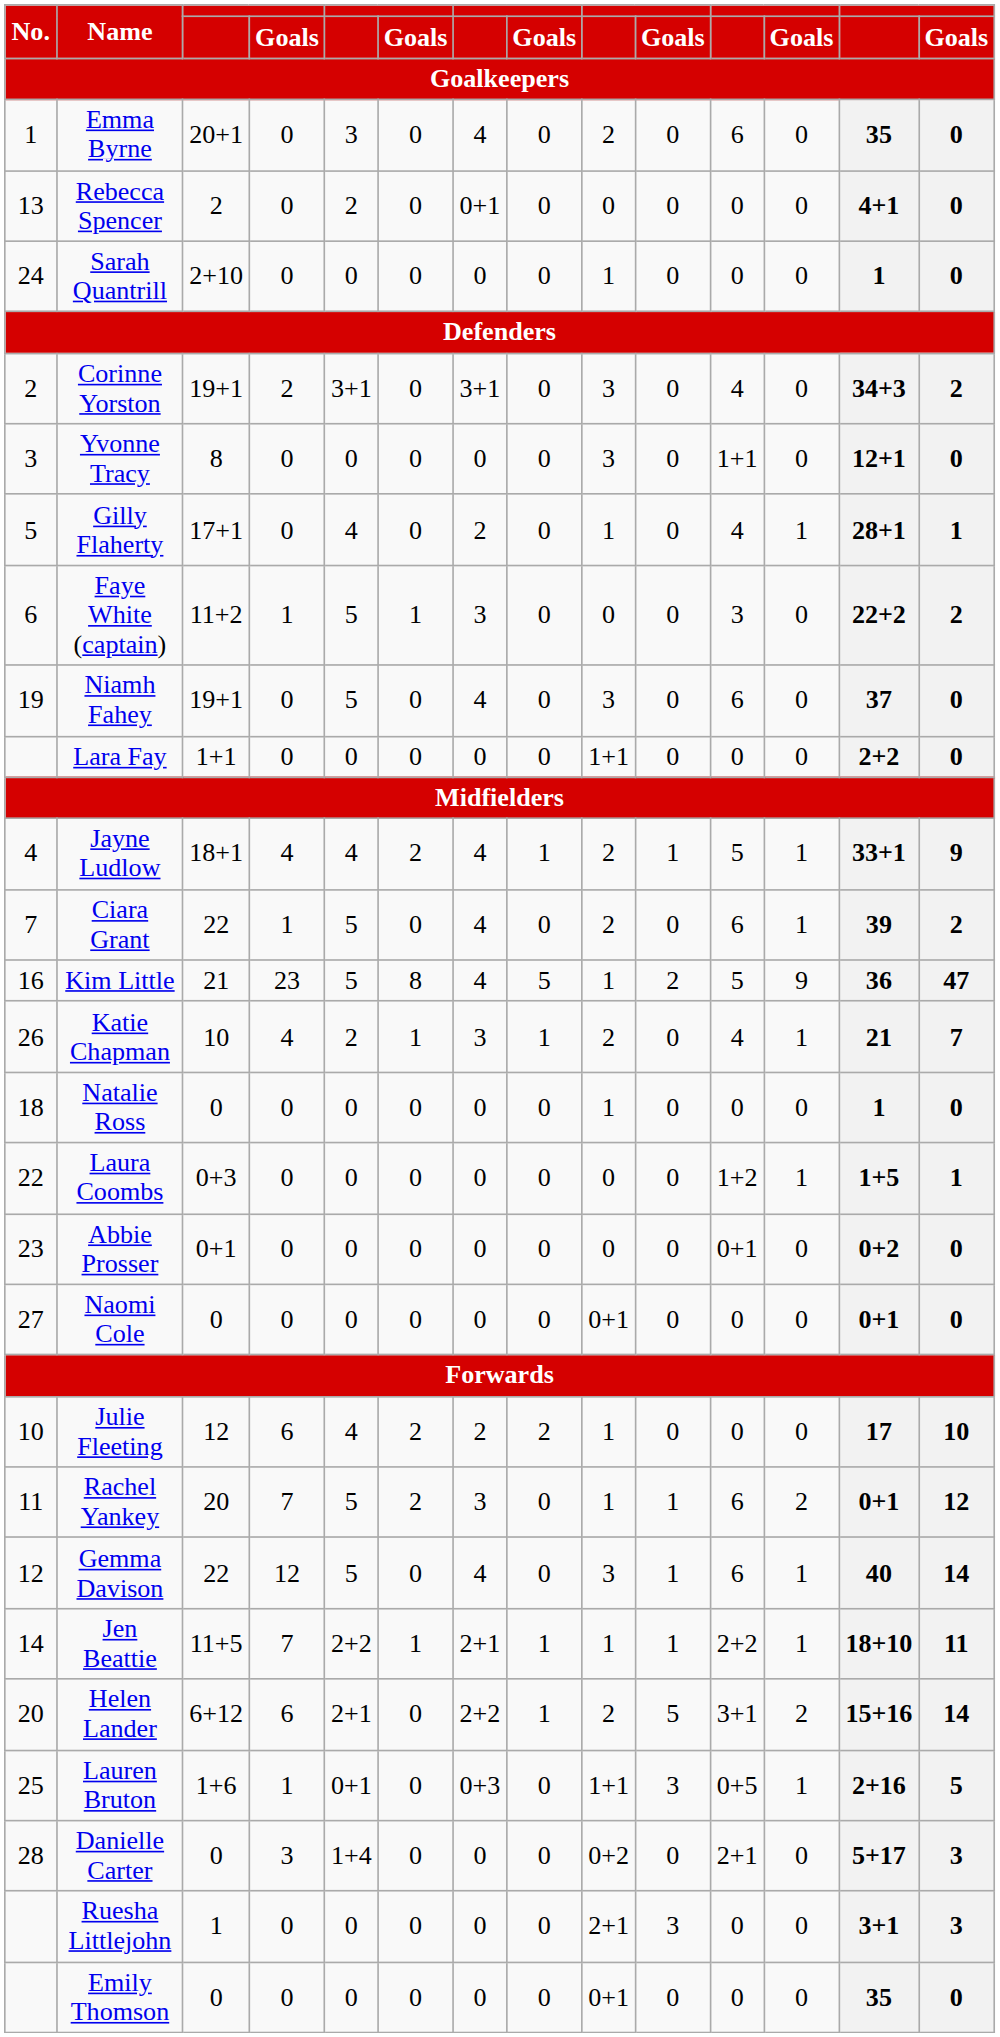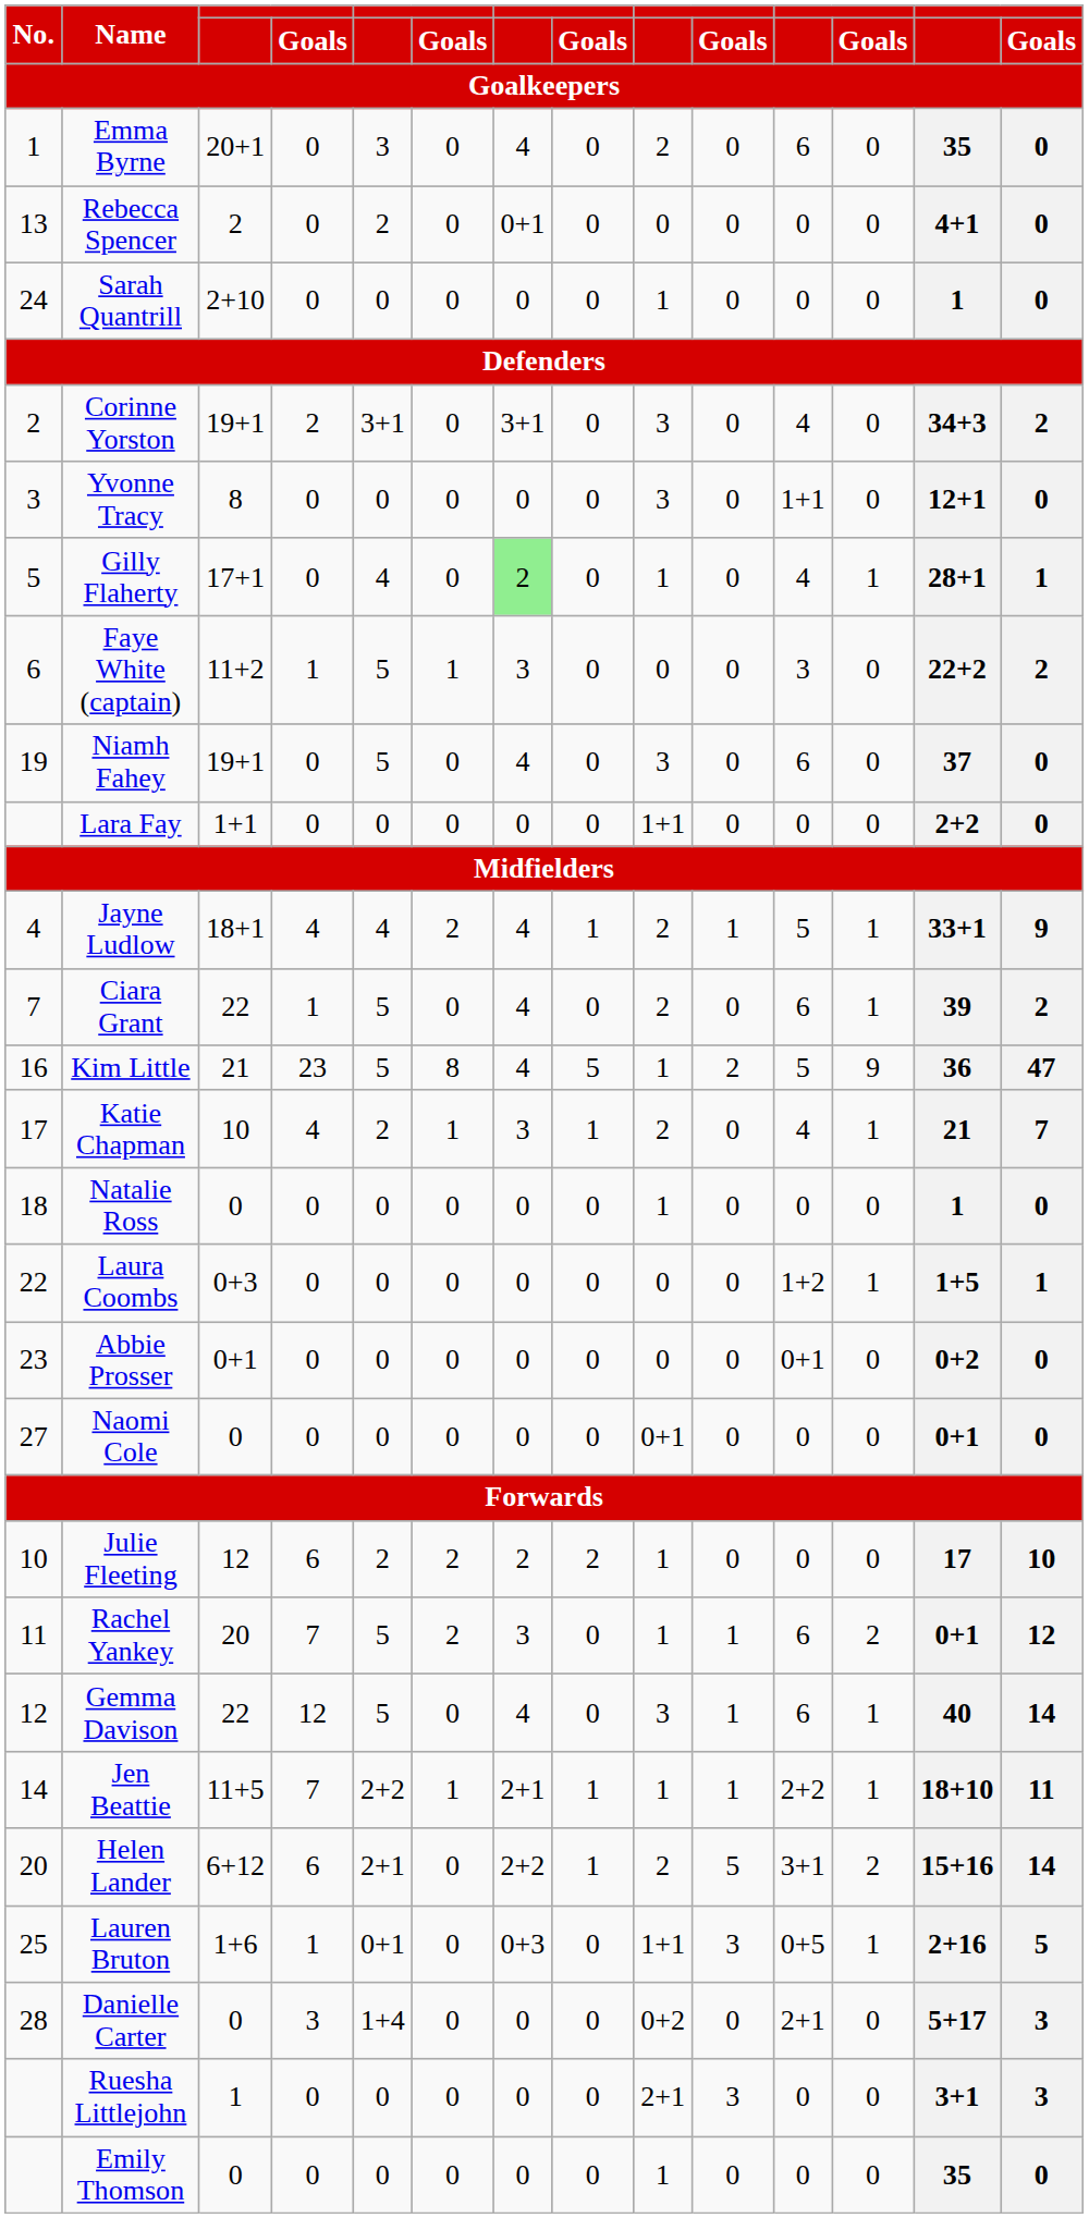Gilly Flaherty | column 7: no background -> lightgreen background
Katie Chapman | No.: 26 -> 17
Julie Fleeting | column 5: 4 -> 2
Emily Thomson | column 9: 0+1 -> 1
